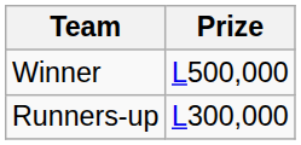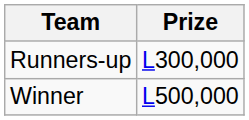rows swapped: Winner <-> Runners-up
